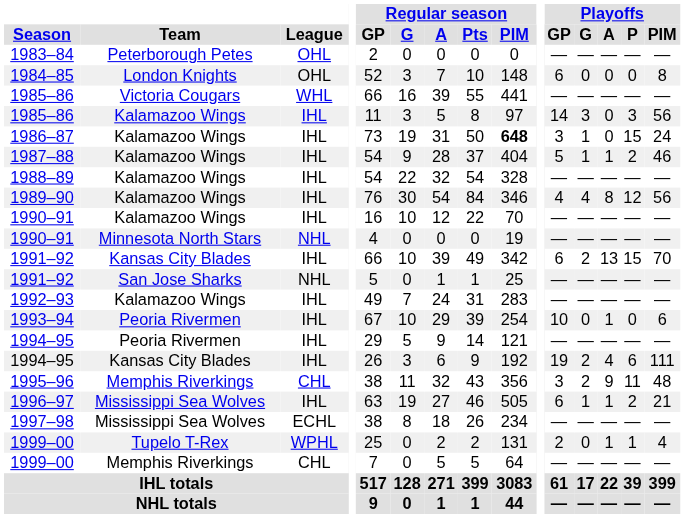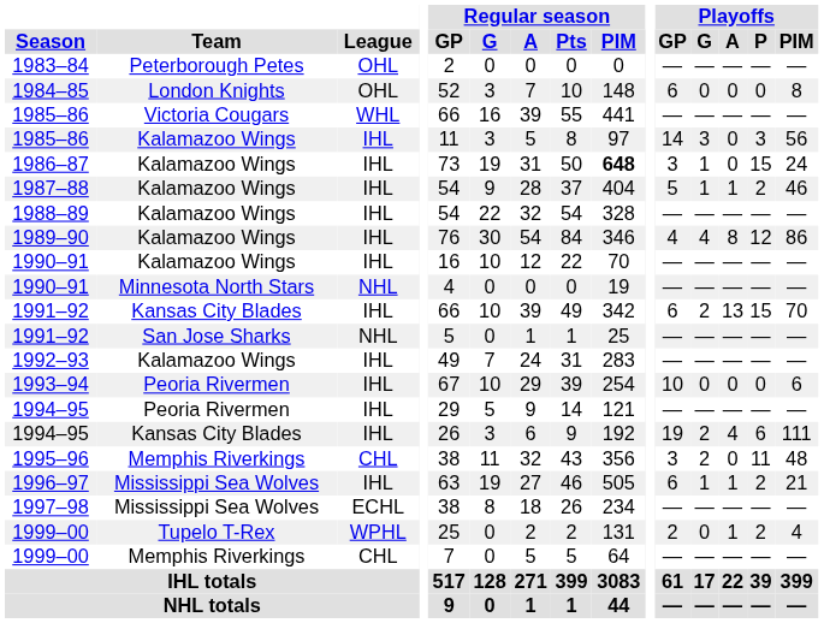1989–90 | Playoffs / PIM: 56 -> 86
1993–94 | Playoffs / A: 1 -> 0
1995–96 | Playoffs / A: 9 -> 0
1999–00 / Tupelo T-Rex | Playoffs / P: 1 -> 2
